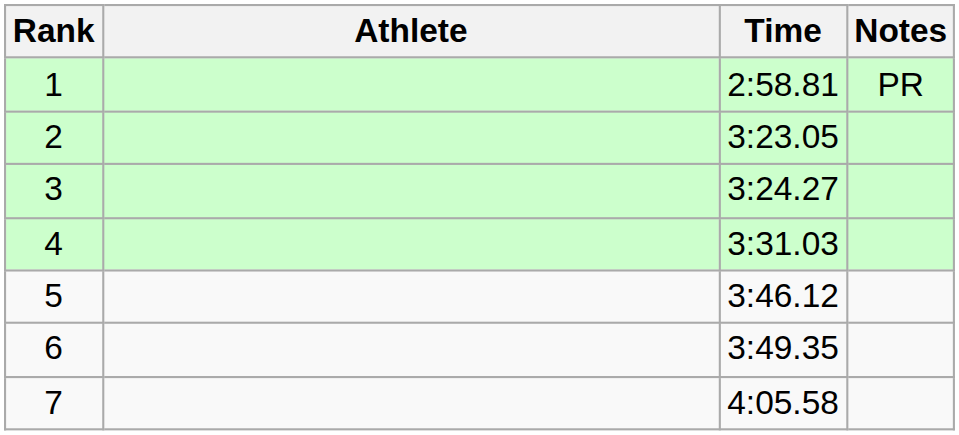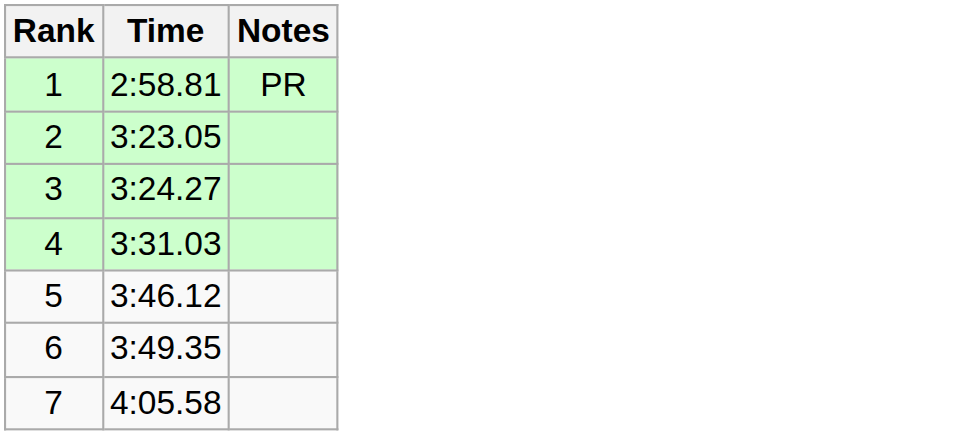- column: Athlete
